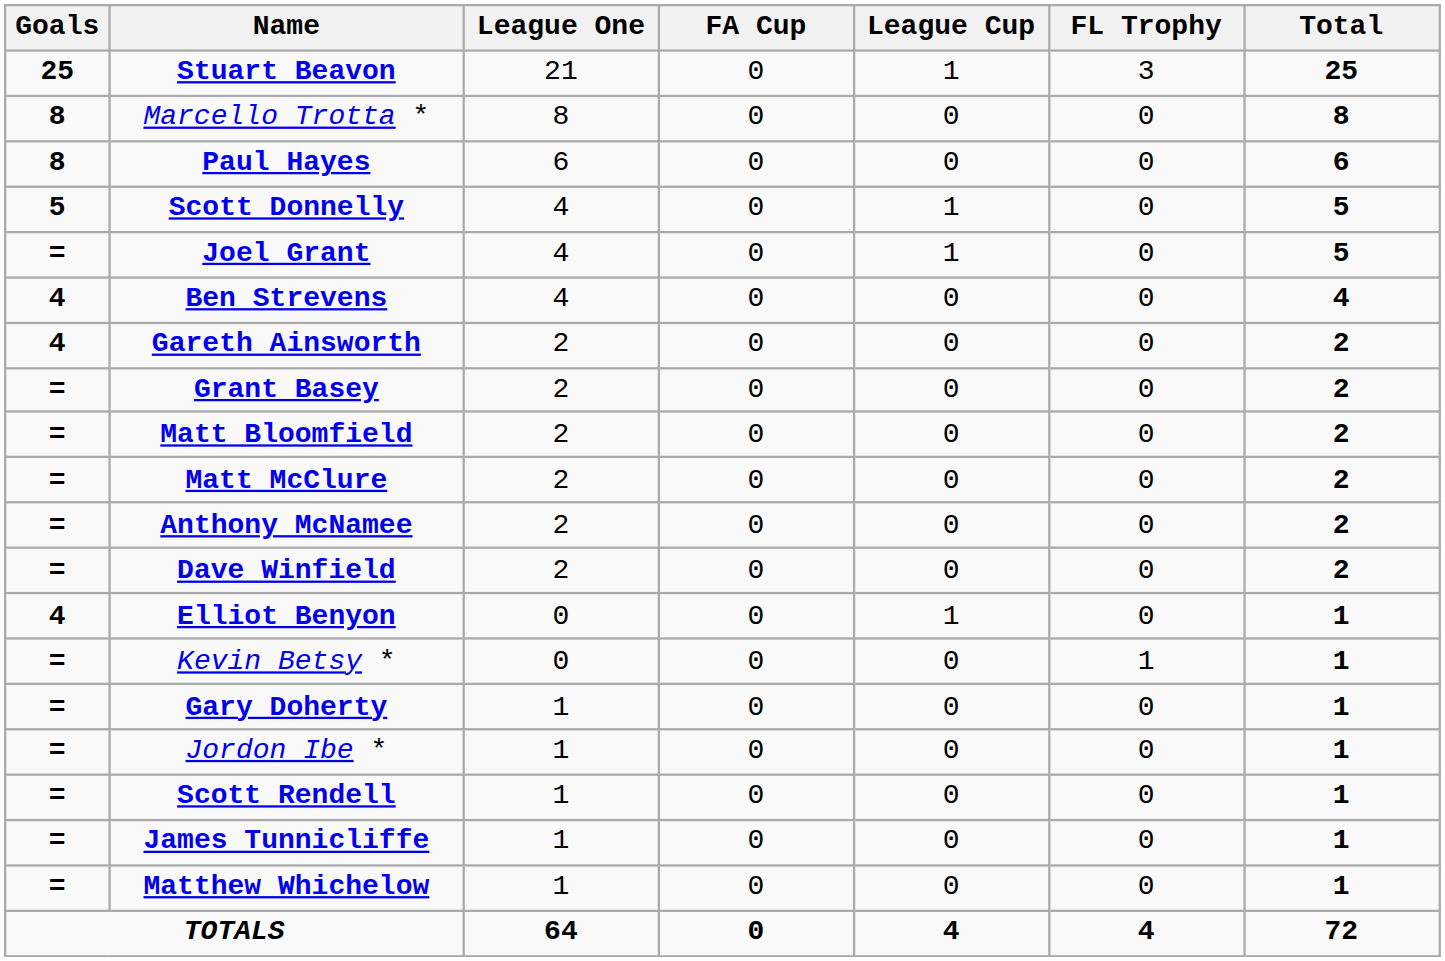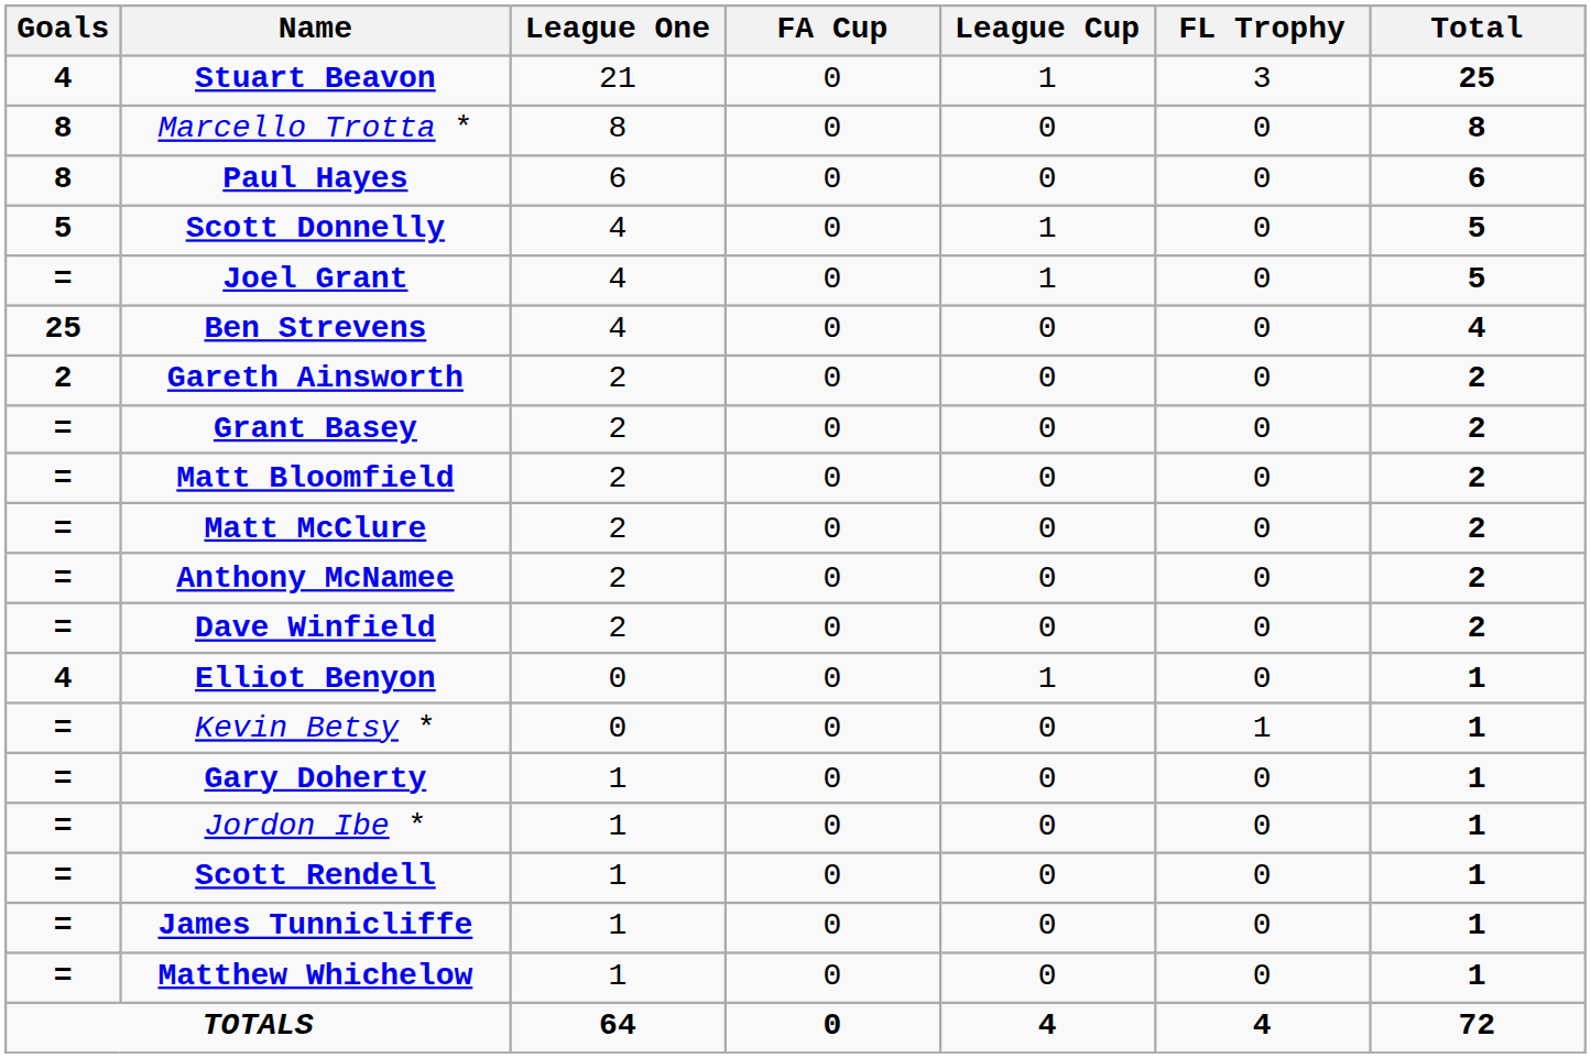Stuart Beavon | Goals: 25 -> 4
Ben Strevens | Goals: 4 -> 25
Gareth Ainsworth | Goals: 4 -> 2
